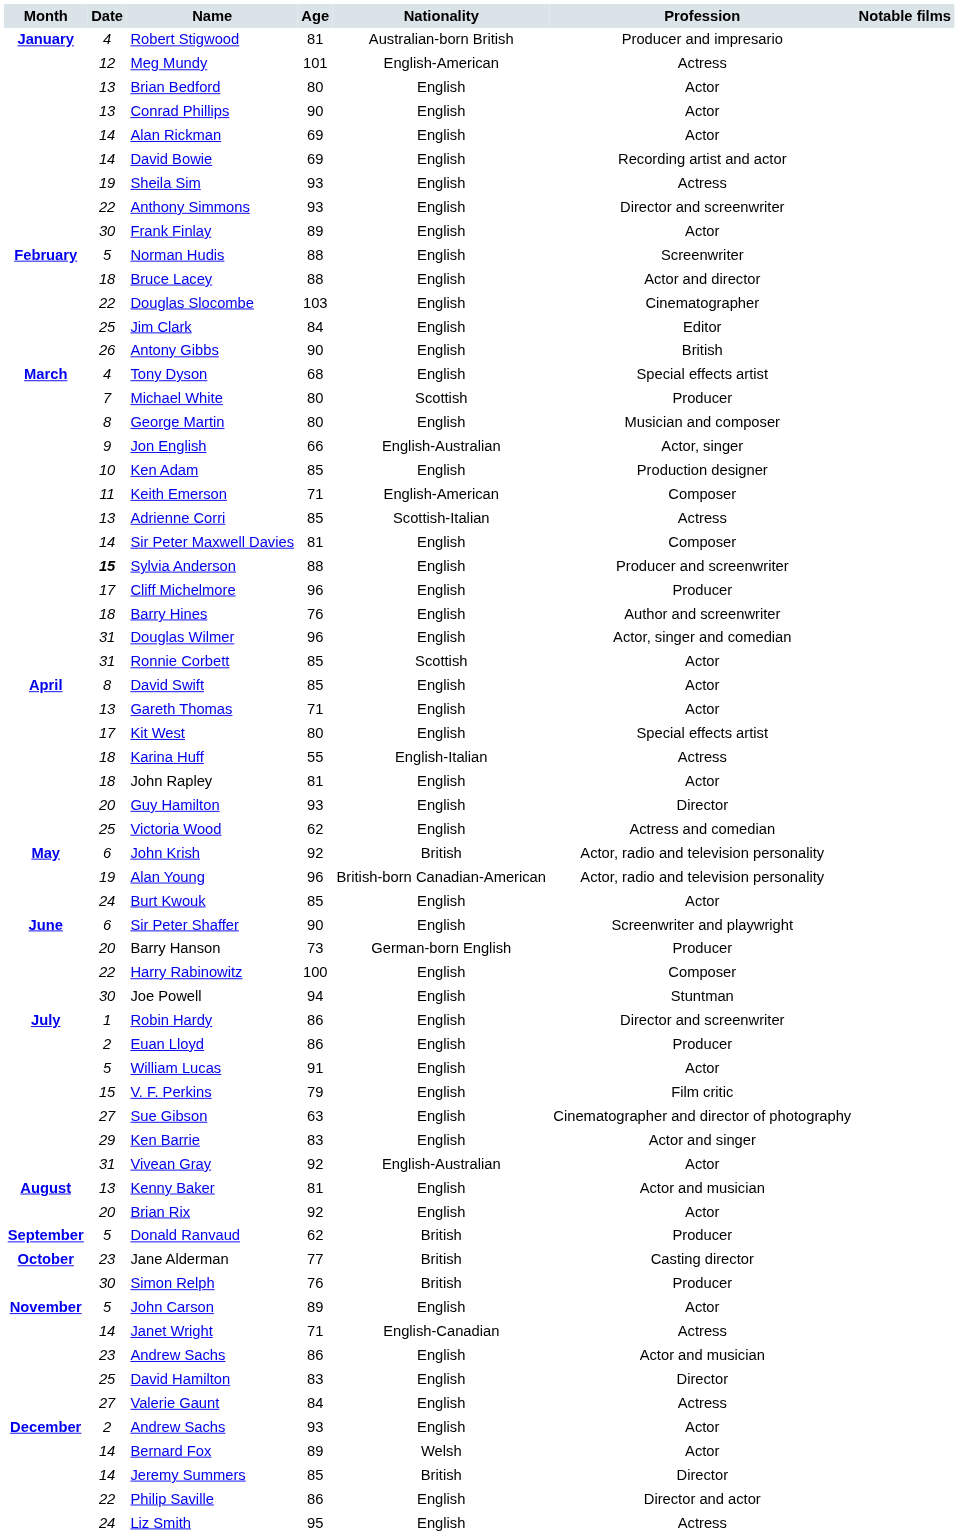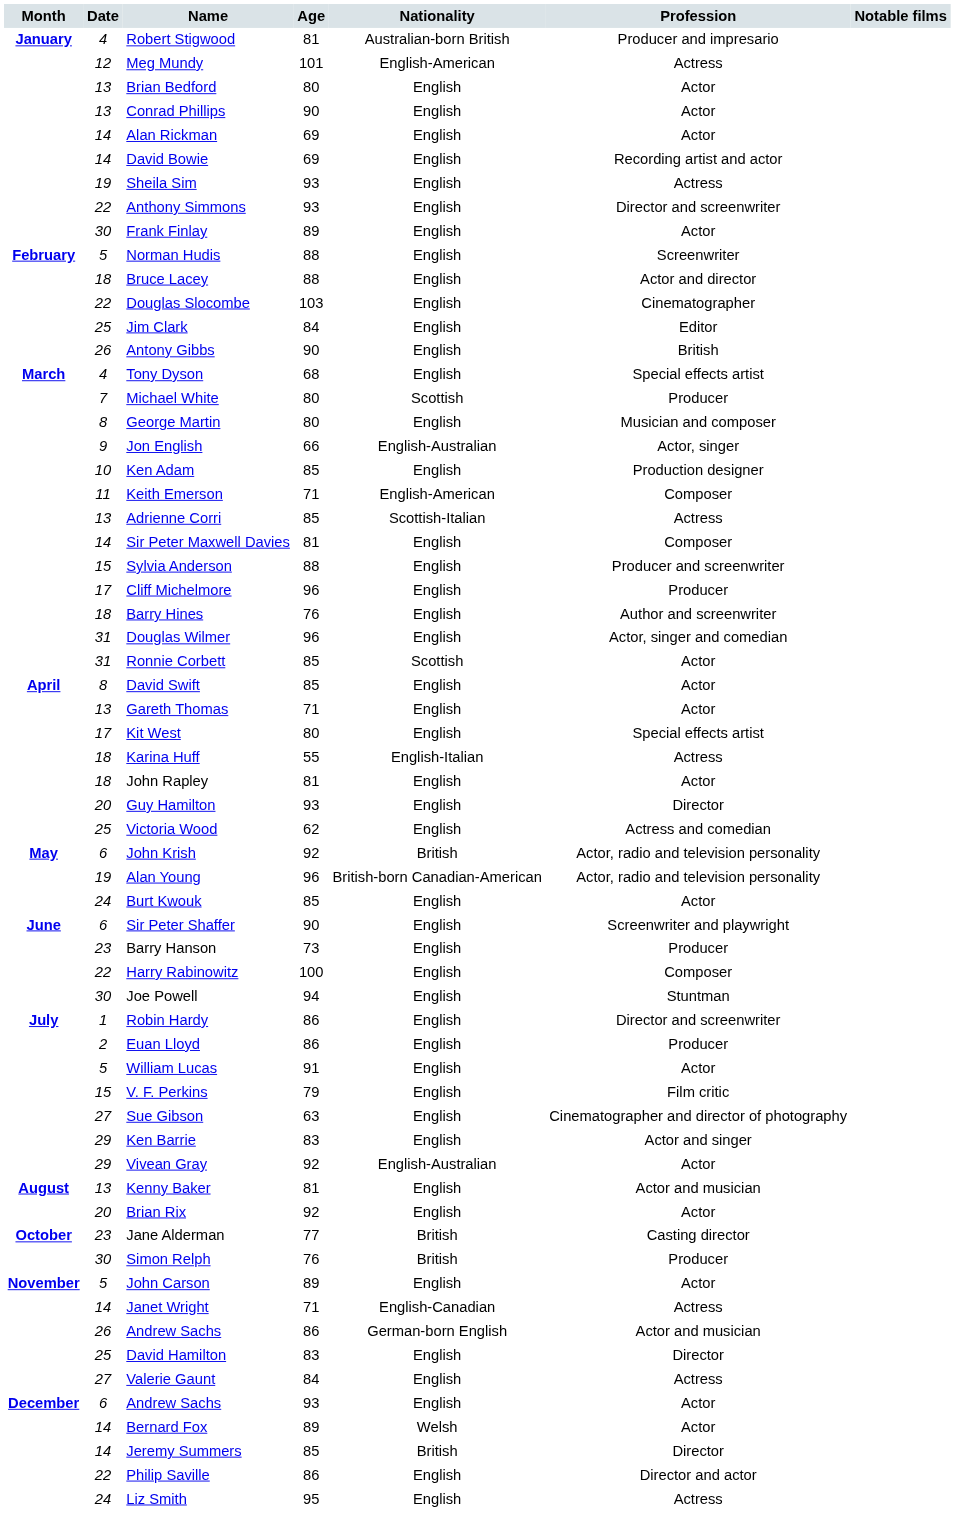Sylvia Anderson | Date: bold -> normal
Barry Hanson | Date: 20 -> 23
Barry Hanson | Nationality: German-born English -> English
Vivean Gray | Date: 31 -> 29
- row: September | 5 | Donald Ranvaud | 62 | British | Producer
Andrew Sachs / 86 | Date: 23 -> 26
Andrew Sachs / 86 | Nationality: English -> German-born English
Andrew Sachs / 93 | Date: 2 -> 6
